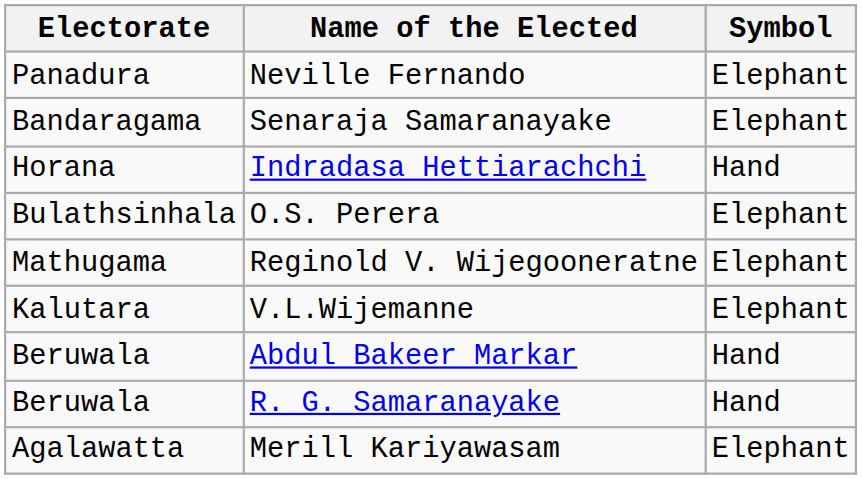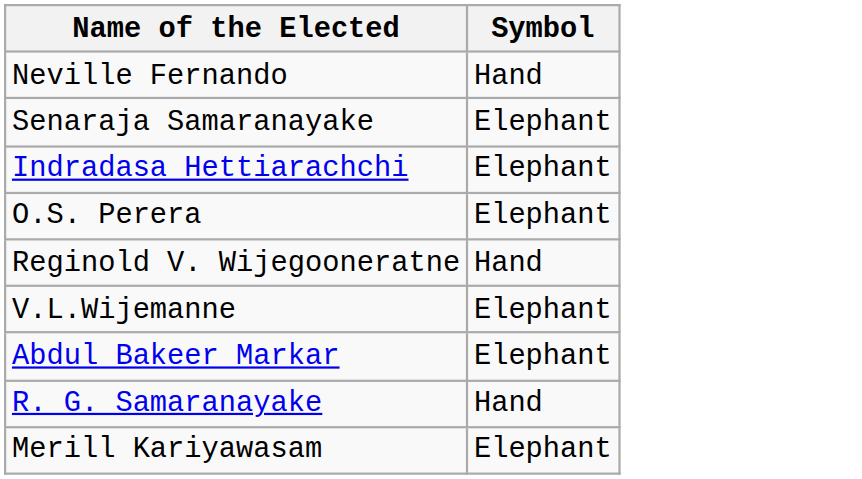- column: Electorate | Panadura | Bandaragama | Horana | Bulathsinhala | Mathugama | Kalutara | Beruwala | Beruwala | Agalawatta
Neville Fernando | Symbol: Elephant -> Hand
Indradasa Hettiarachchi | Symbol: Hand -> Elephant
Reginold V. Wijegooneratne | Symbol: Elephant -> Hand
Abdul Bakeer Markar | Symbol: Hand -> Elephant
